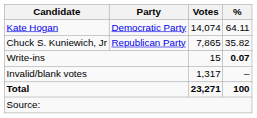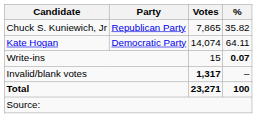rows swapped: Kate Hogan <-> Chuck S. Kuniewich, Jr
Invalid/blank votes | Votes: normal -> bold
